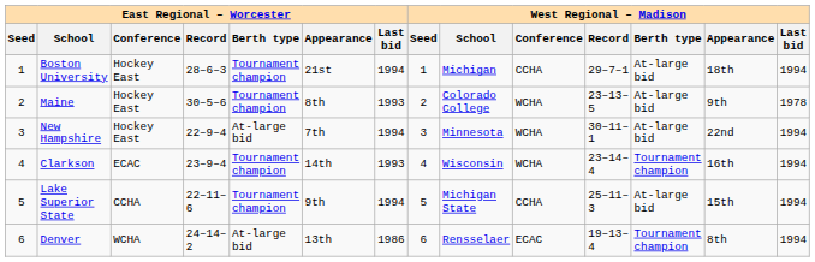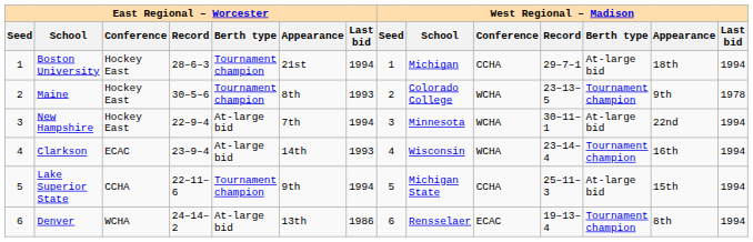Maine | West Regional – Madison / Berth type: At-large bid -> Tournament champion
Clarkson | East Regional – Worcester / Berth type: Tournament champion -> At-large bid
